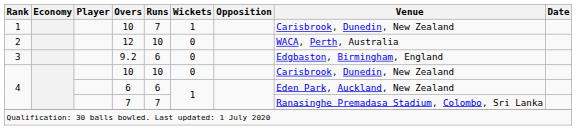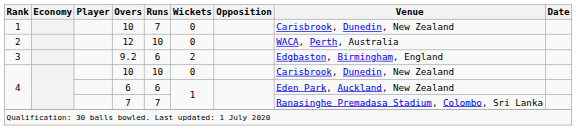1 / 10 | Wickets: 1 -> 0
9.2 | Wickets: 0 -> 2
